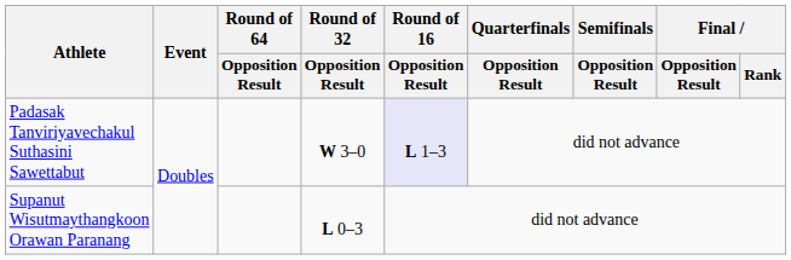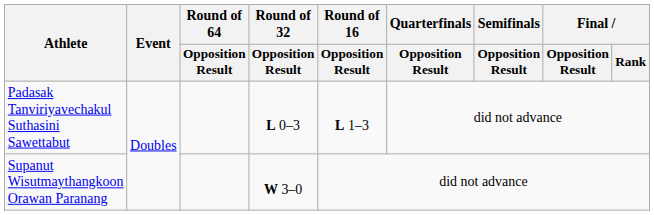Padasak Tanviriyavechakul Suthasini Sawettabut | Round of 32 / Opposition Result: W 3–0 -> L 0–3
Padasak Tanviriyavechakul Suthasini Sawettabut | Round of 16 / Opposition Result: lavender background -> no background
Supanut Wisutmaythangkoon Orawan Paranang | Round of 32 / Opposition Result: L 0–3 -> W 3–0
